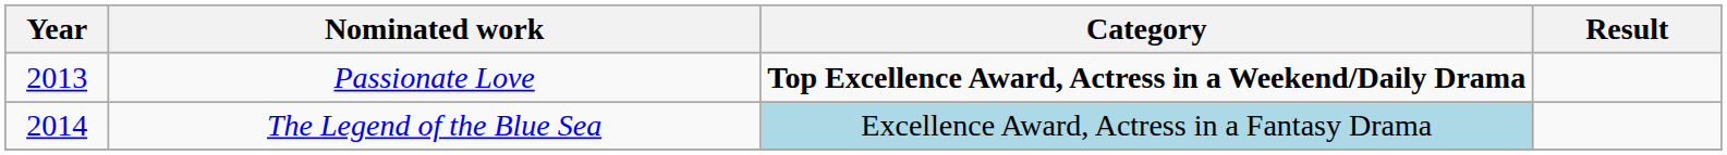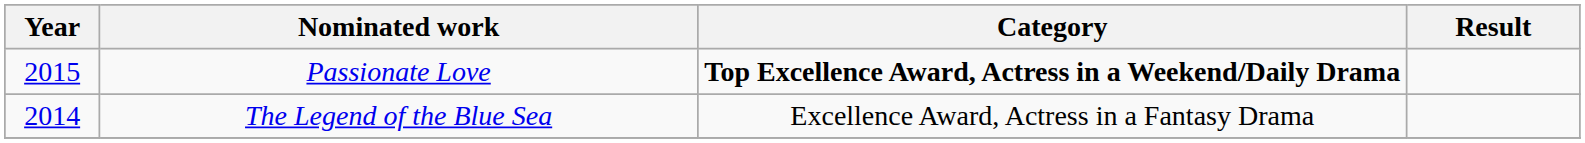Passionate Love | Year: 2013 -> 2015
The Legend of the Blue Sea | Category: lightblue background -> no background
